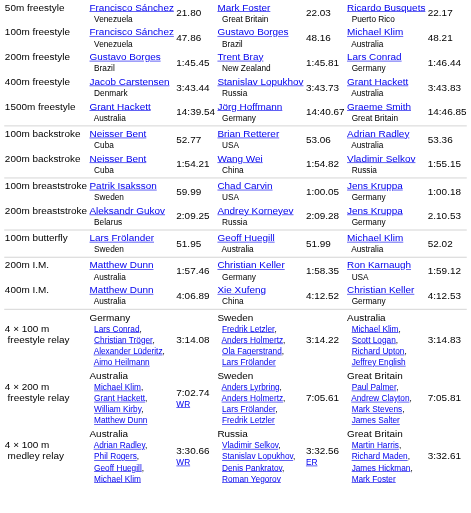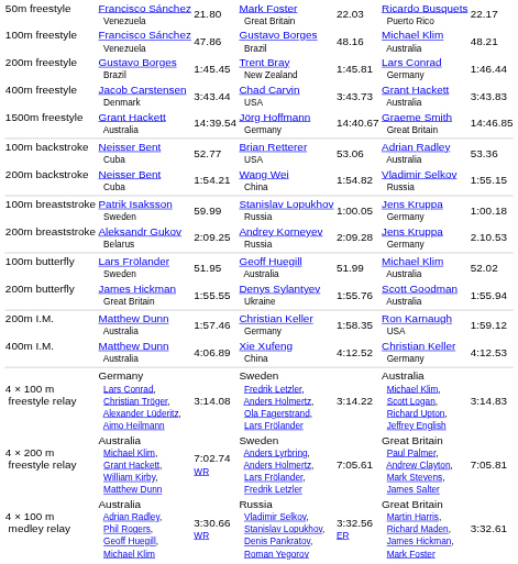400m freestyle | column 4: Stanislav Lopukhov Russia -> Chad Carvin USA
100m breaststroke | column 4: Chad Carvin USA -> Stanislav Lopukhov Russia
+ row: 200m butterfly | James Hickman Great Britain | 1:55.55 | Denys Sylantyev Ukraine | 1:55.76 | Scott Goodman Australia | 1:55.94
